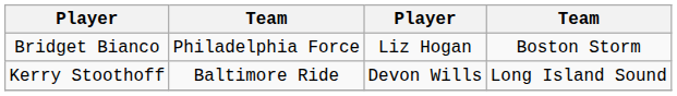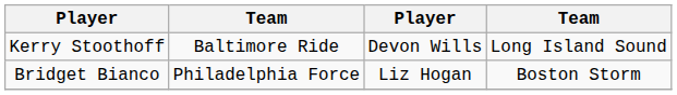rows swapped: Bridget Bianco <-> Kerry Stoothoff
